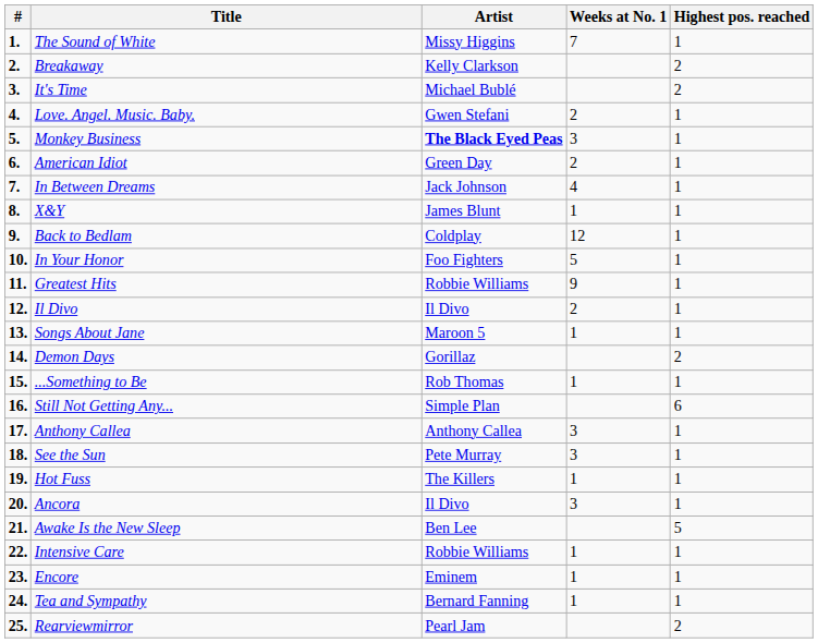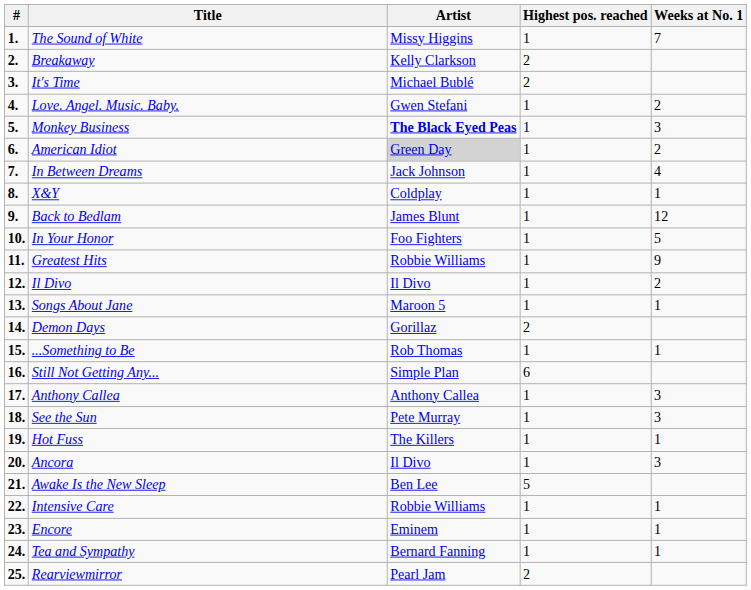columns swapped: Highest pos. reached <-> Weeks at No. 1
American Idiot | Artist: no background -> lightgrey background
X&Y | Artist: James Blunt -> Coldplay
Back to Bedlam | Artist: Coldplay -> James Blunt
